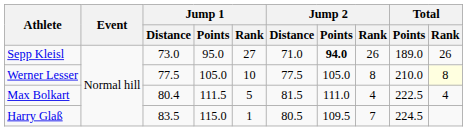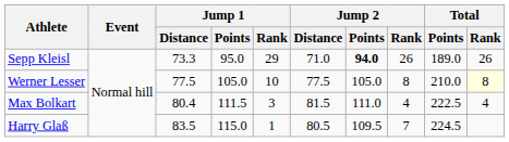Sepp Kleisl | Jump 1 / Distance: 73.0 -> 73.3
Sepp Kleisl | Jump 1 / Rank: 27 -> 29
Max Bolkart | Jump 1 / Rank: 5 -> 3
